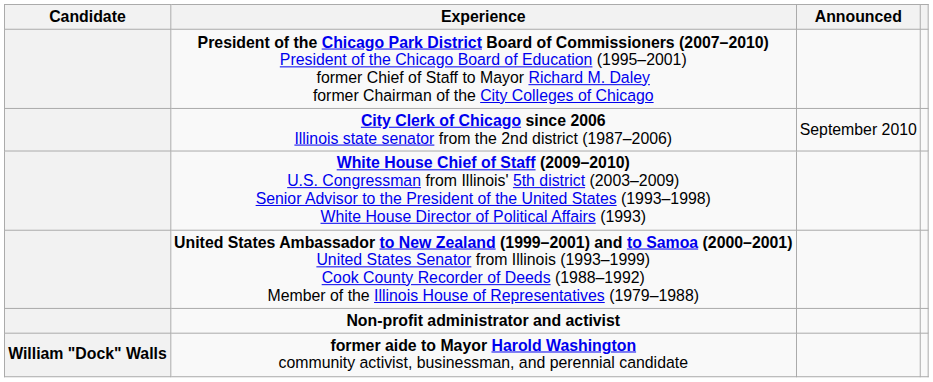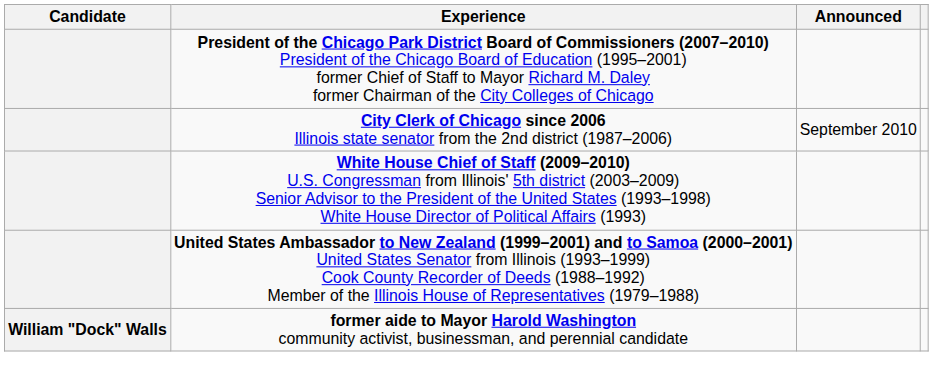- row: Non-profit administrator and activist
